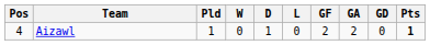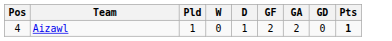- column: L | 0
